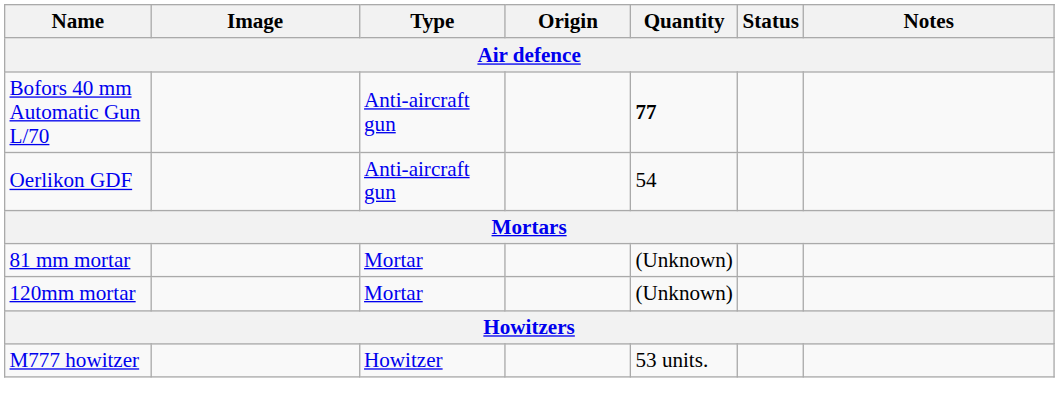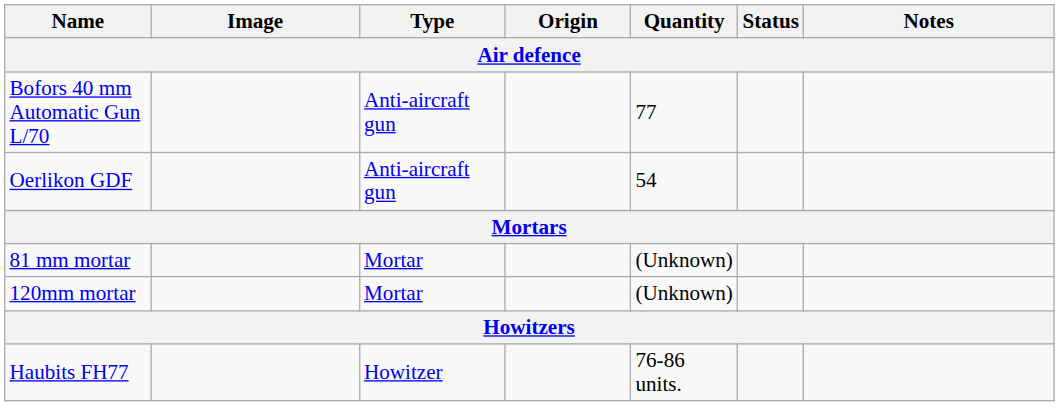Bofors 40 mm Automatic Gun L/70 | Quantity: bold -> normal
+ row: Haubits FH77 | Howitzer | 76-86 units.
- row: M777 howitzer | Howitzer | 53 units.
